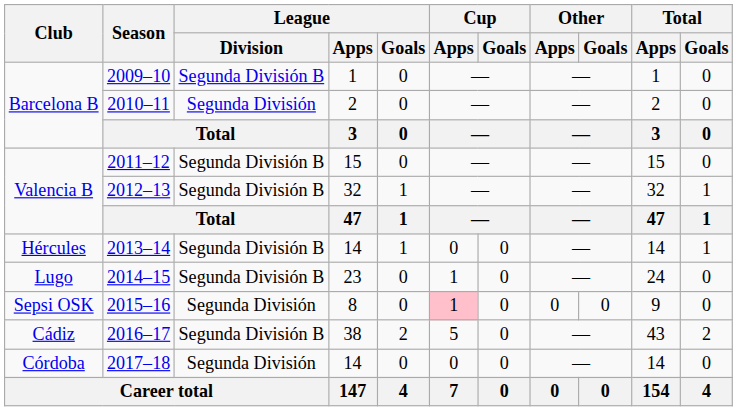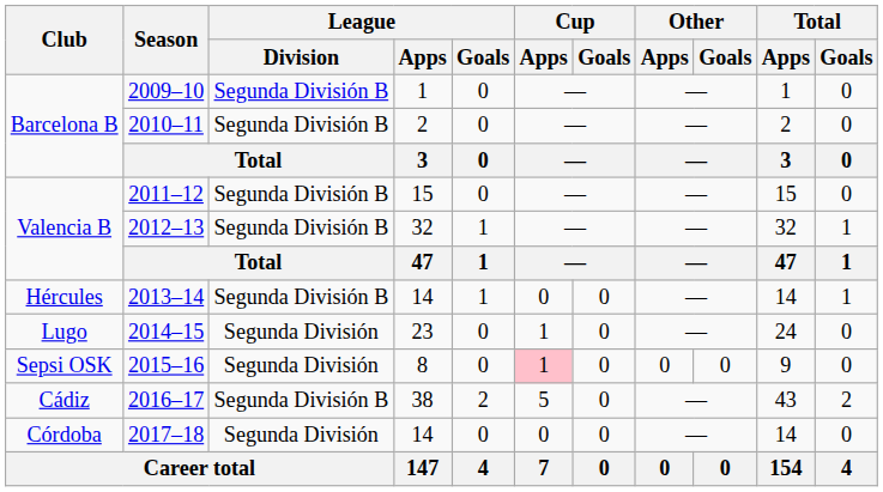2010–11 | League / Division: Segunda División -> Segunda División B
2014–15 | League / Division: Segunda División B -> Segunda División
